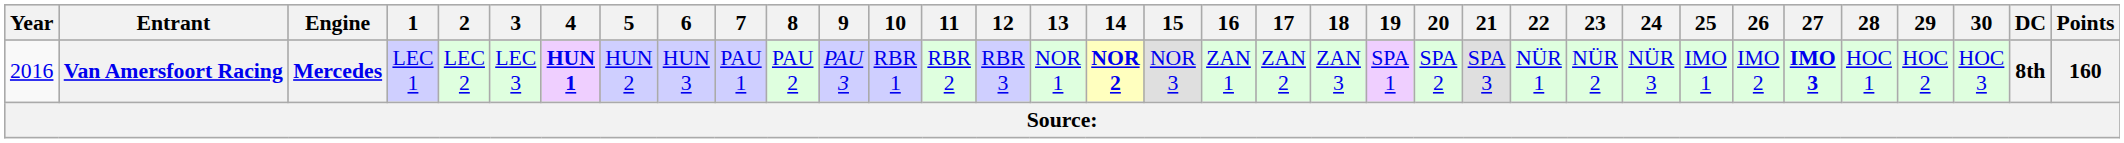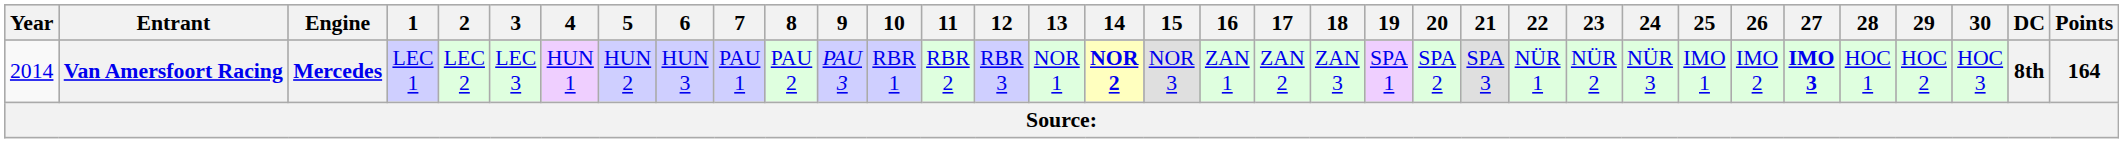Van Amersfoort Racing | Year: 2016 -> 2014
Van Amersfoort Racing | 4: bold -> normal
Van Amersfoort Racing | Points: 160 -> 164
